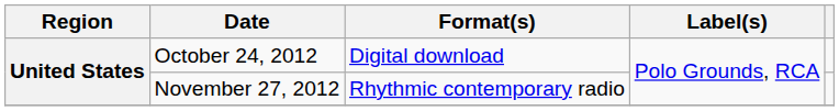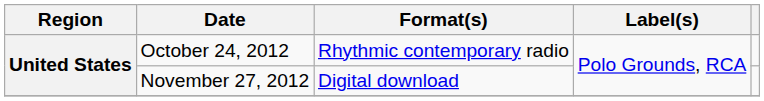October 24, 2012 | Format(s): Digital download -> Rhythmic contemporary radio
November 27, 2012 | Format(s): Rhythmic contemporary radio -> Digital download
